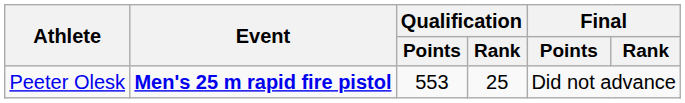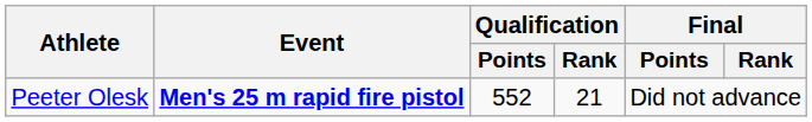Peeter Olesk | Qualification / Points: 553 -> 552
Peeter Olesk | Qualification / Rank: 25 -> 21
